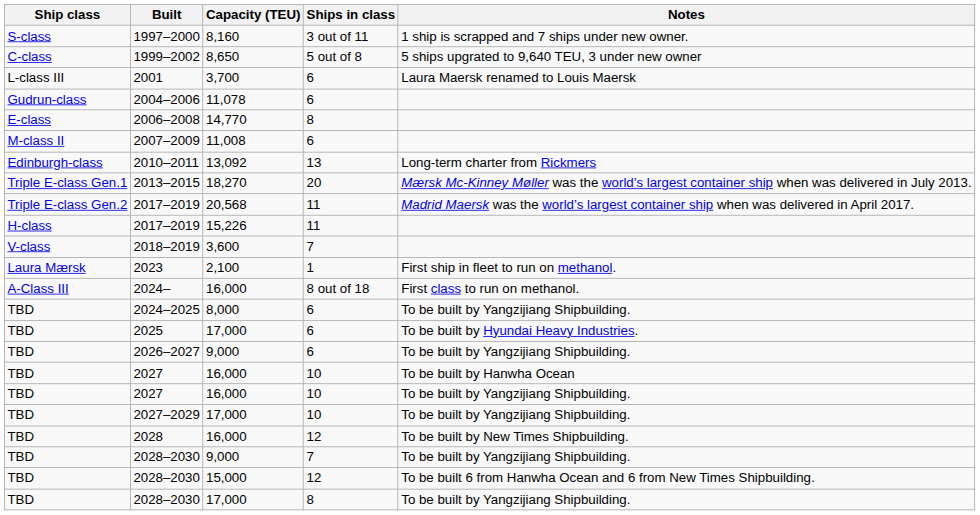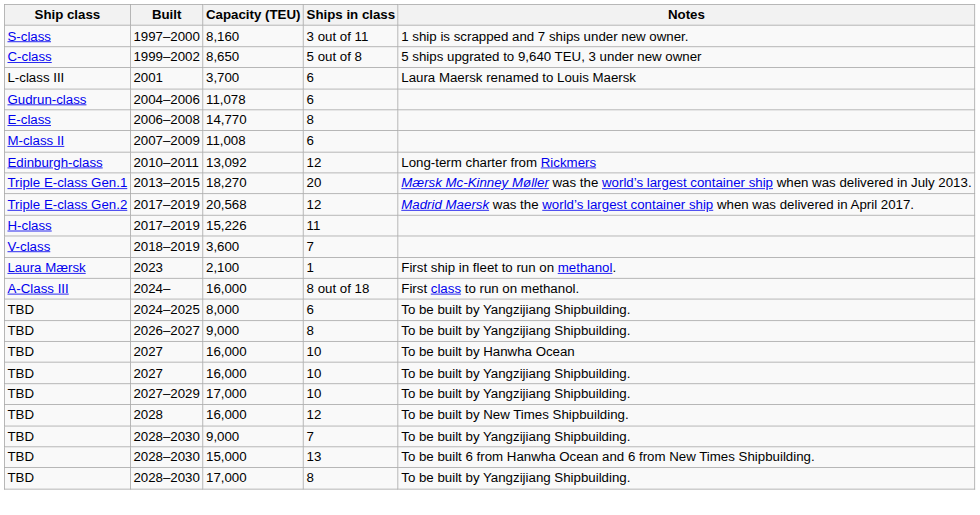2010–2011 | Ships in class: 13 -> 12
2017–2019 / 20,568 | Ships in class: 11 -> 12
- row: TBD | 2025 | 17,000 | 6 | To be built by Hyundai Heavy Industries.
2026–2027 | Ships in class: 6 -> 8
2028–2030 / 15,000 | Ships in class: 12 -> 13
